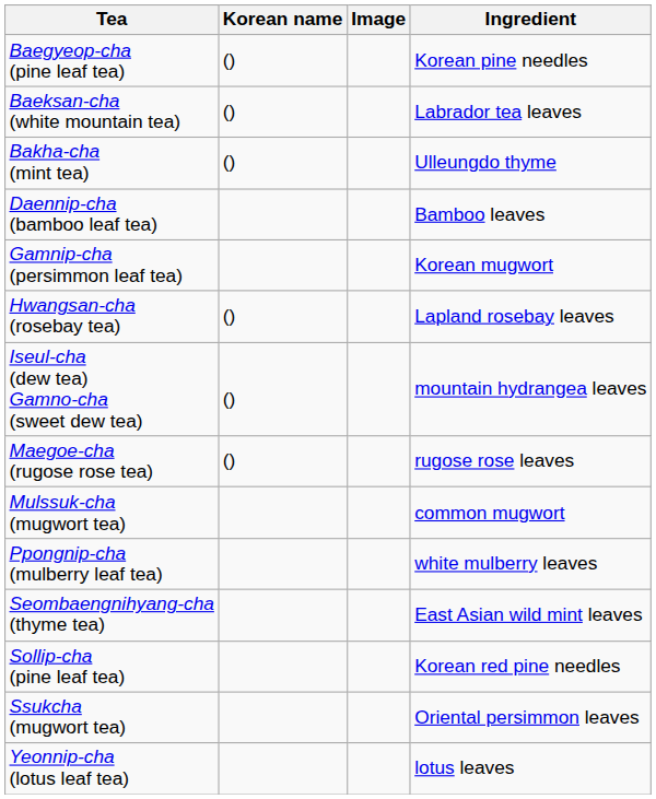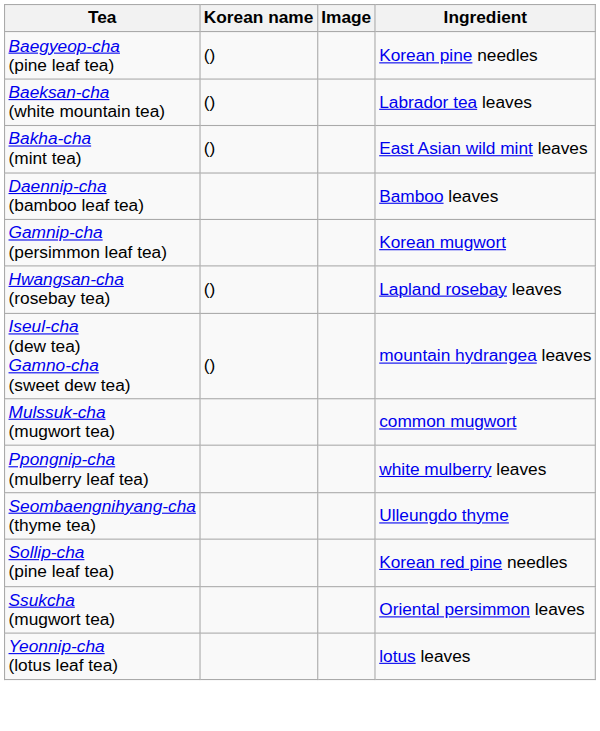Bakha-cha (mint tea) | Ingredient: Ulleungdo thyme -> East Asian wild mint leaves
- row: Maegoe-cha (rugose rose tea) | () | rugose rose leaves
Seombaengnihyang-cha (thyme tea) | Ingredient: East Asian wild mint leaves -> Ulleungdo thyme
